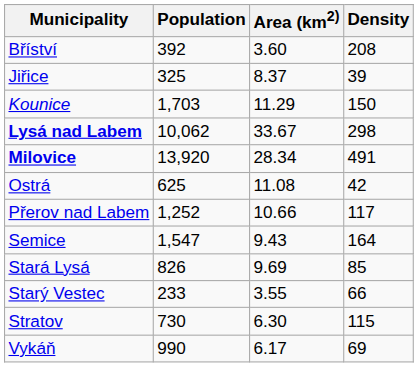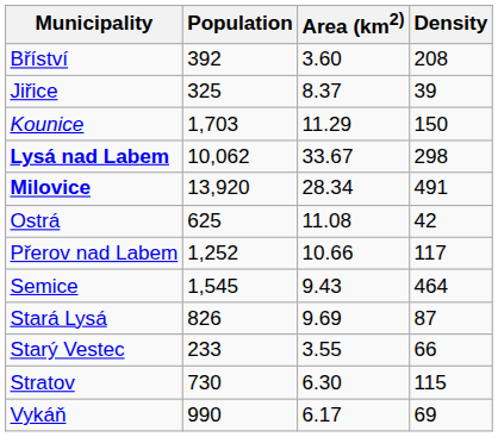Semice | Population: 1,547 -> 1,545
Semice | Density: 164 -> 464
Stará Lysá | Density: 85 -> 87
